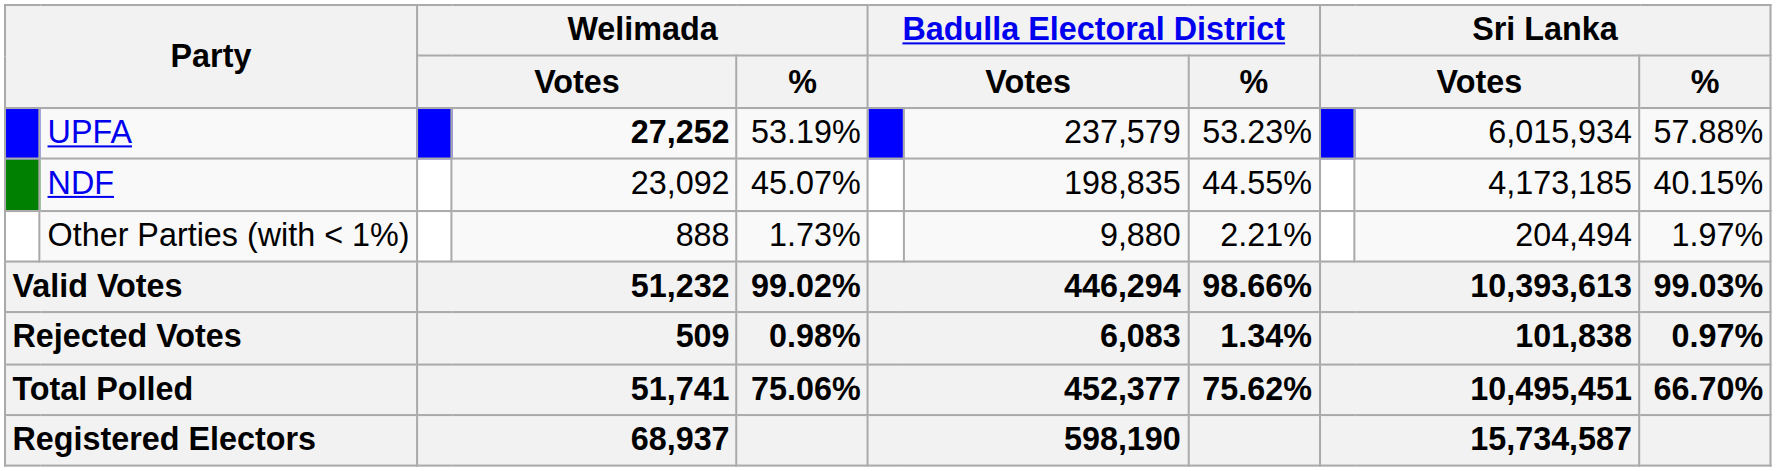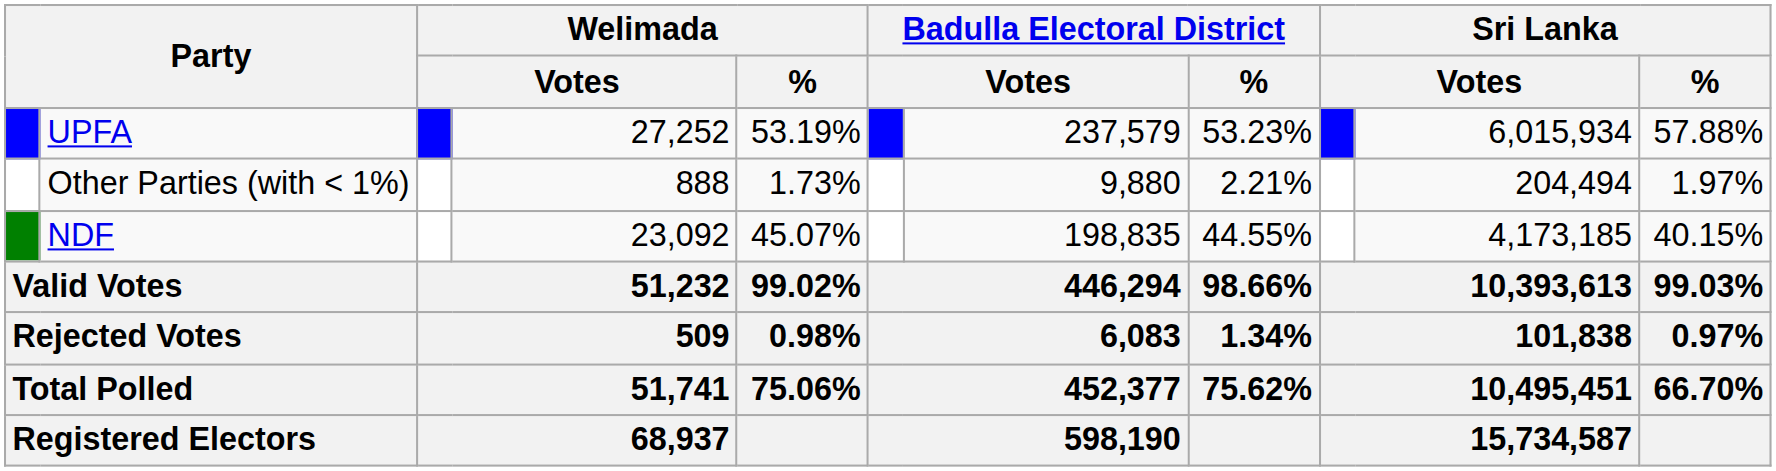UPFA | column 4: bold -> normal
rows swapped: NDF <-> Other Parties (with < 1%)
